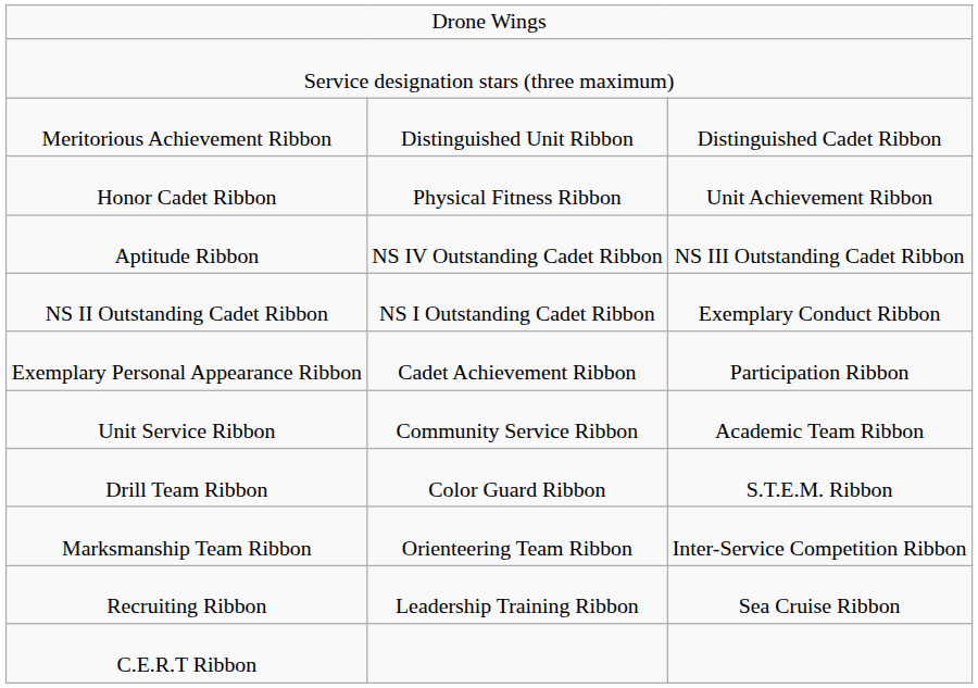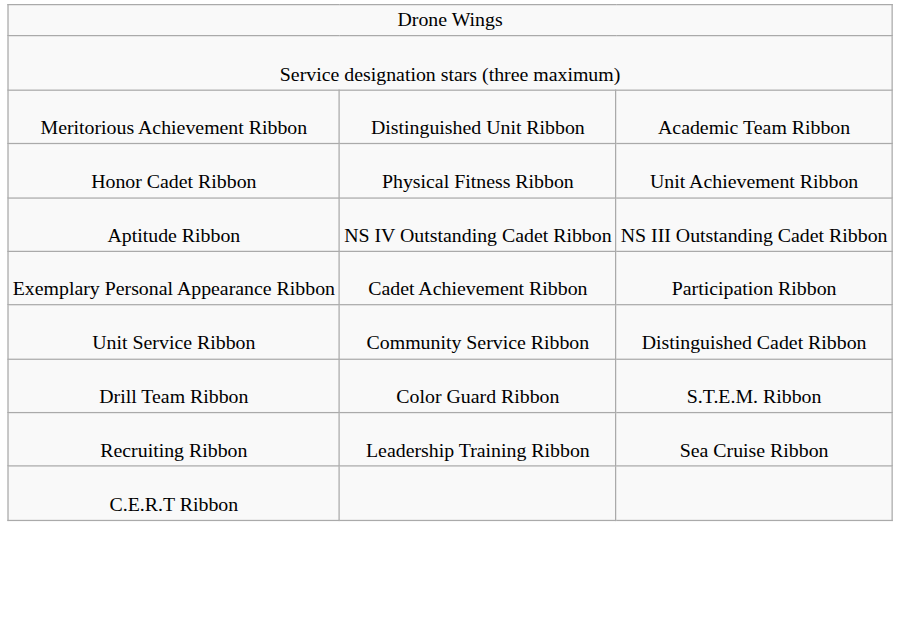Meritorious Achievement Ribbon | column 3: Distinguished Cadet Ribbon -> Academic Team Ribbon
- row: NS II Outstanding Cadet Ribbon | NS I Outstanding Cadet Ribbon | Exemplary Conduct Ribbon
Unit Service Ribbon | column 3: Academic Team Ribbon -> Distinguished Cadet Ribbon
- row: Marksmanship Team Ribbon | Orienteering Team Ribbon | Inter-Service Competition Ribbon
